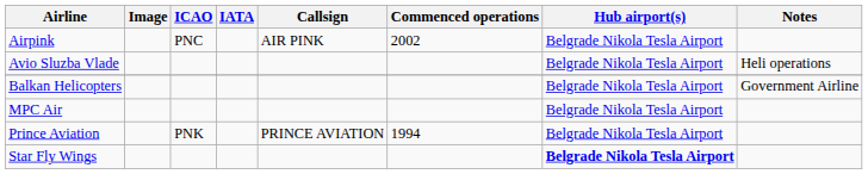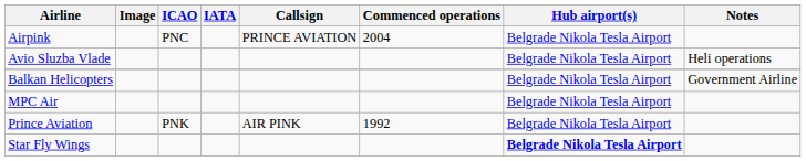Airpink | Callsign: AIR PINK -> PRINCE AVIATION
Airpink | Commenced operations: 2002 -> 2004
Prince Aviation | Callsign: PRINCE AVIATION -> AIR PINK
Prince Aviation | Commenced operations: 1994 -> 1992
